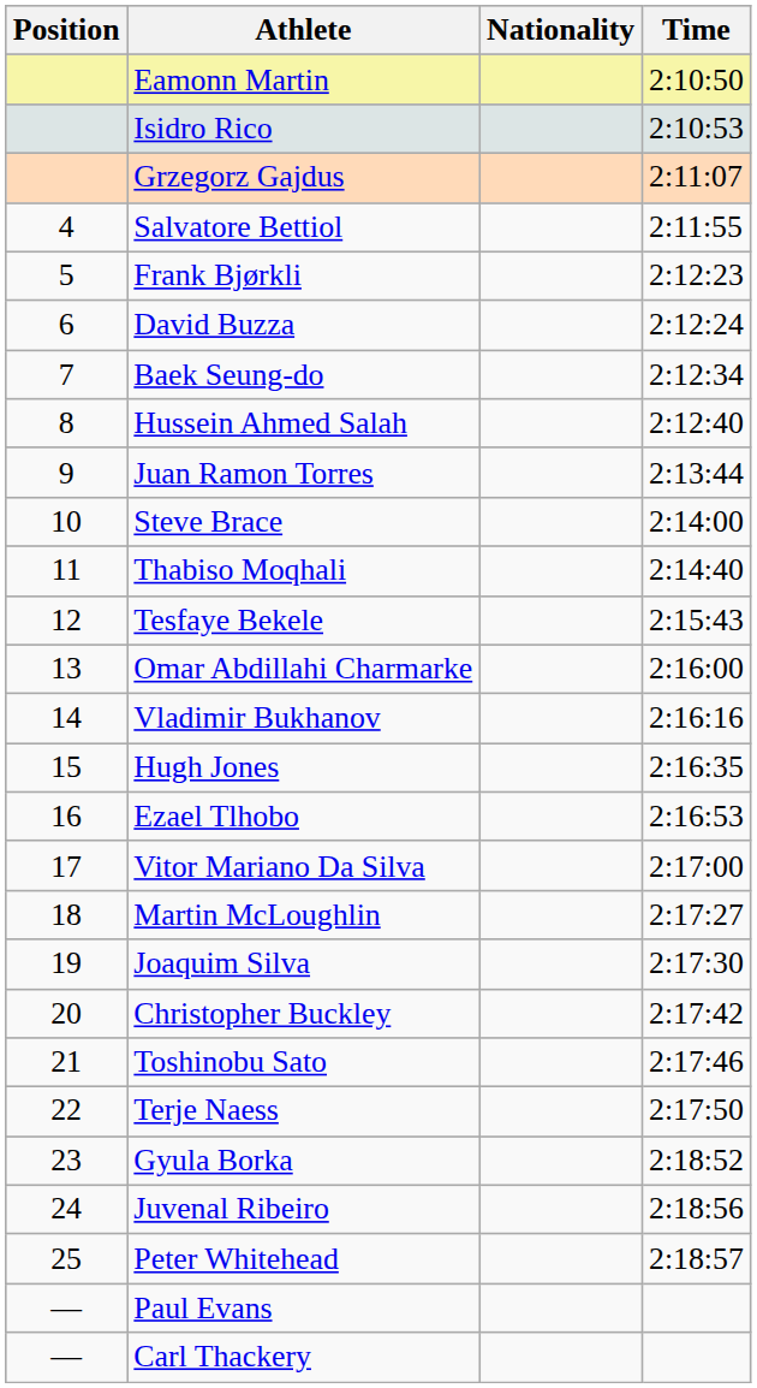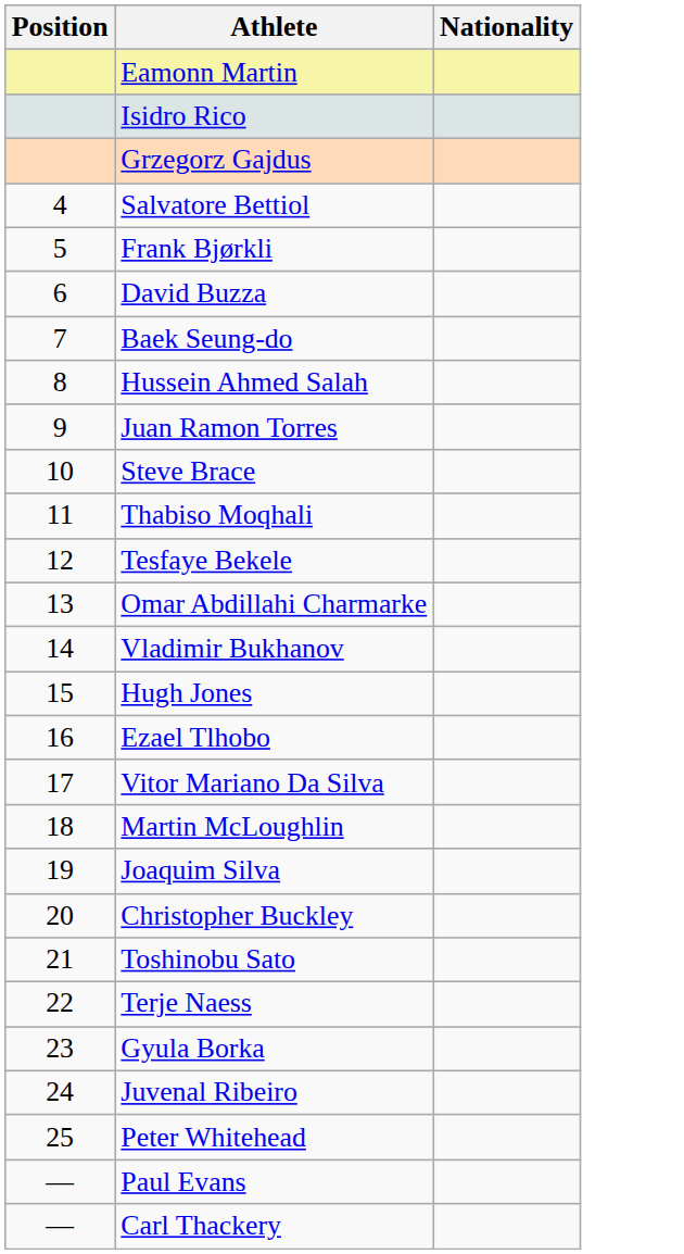- column: Time | 2:10:50 | 2:10:53 | 2:11:07 | 2:11:55 | 2:12:23 | 2:12:24 | 2:12:34 | 2:12:40 | 2:13:44 | 2:14:00 | 2:14:40 | 2:15:43 | 2:16:00 | 2:16:16 | 2:16:35 | 2:16:53 | 2:17:00 | 2:17:27 | 2:17:30 | 2:17:42 | 2:17:46 | 2:17:50 | 2:18:52 | 2:18:56 | 2:18:57
